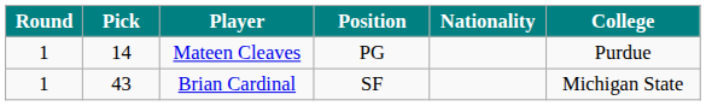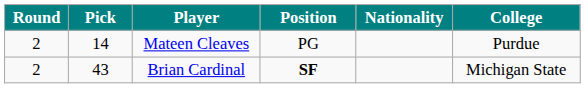Mateen Cleaves | Round: 1 -> 2
Brian Cardinal | Round: 1 -> 2
Brian Cardinal | Position: normal -> bold
